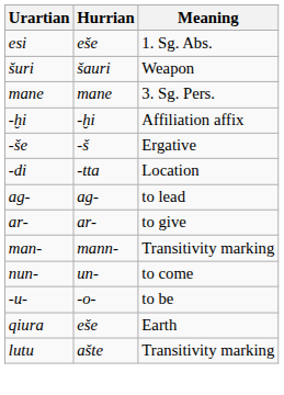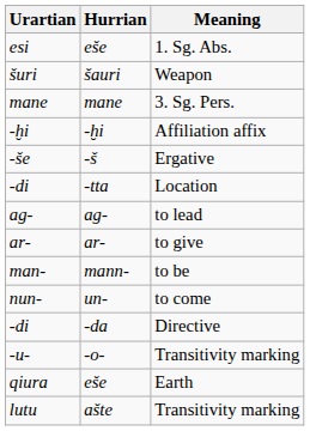man- | Meaning: Transitivity marking -> to be
+ row: -di | -da | Directive
-u- | Meaning: to be -> Transitivity marking
